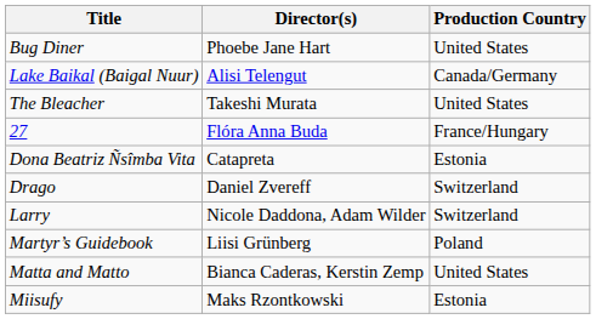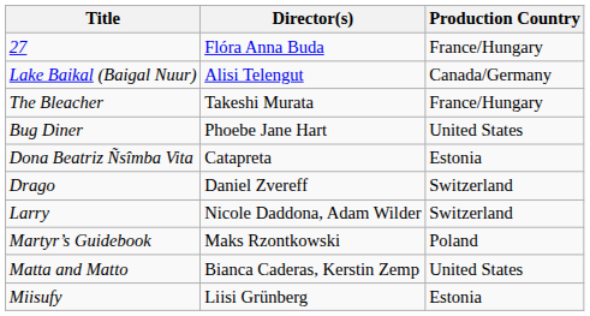rows swapped: 27 <-> Bug Diner
The Bleacher | Production Country: United States -> France/Hungary
Martyr’s Guidebook | Director(s): Liisi Grünberg -> Maks Rzontkowski
Miisufy | Director(s): Maks Rzontkowski -> Liisi Grünberg
